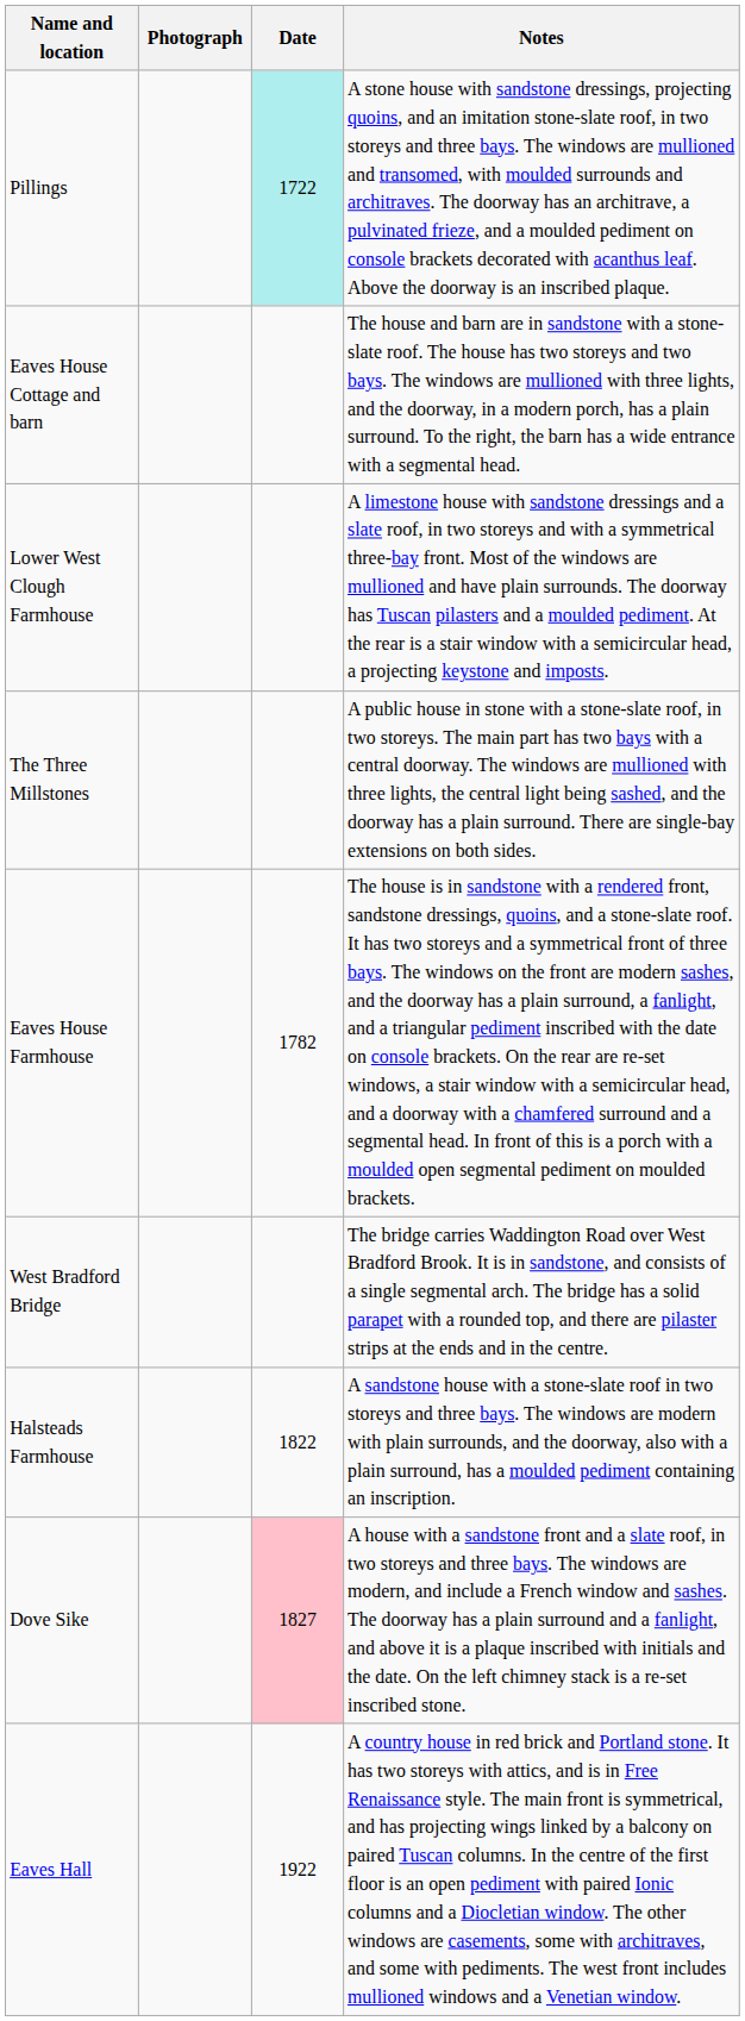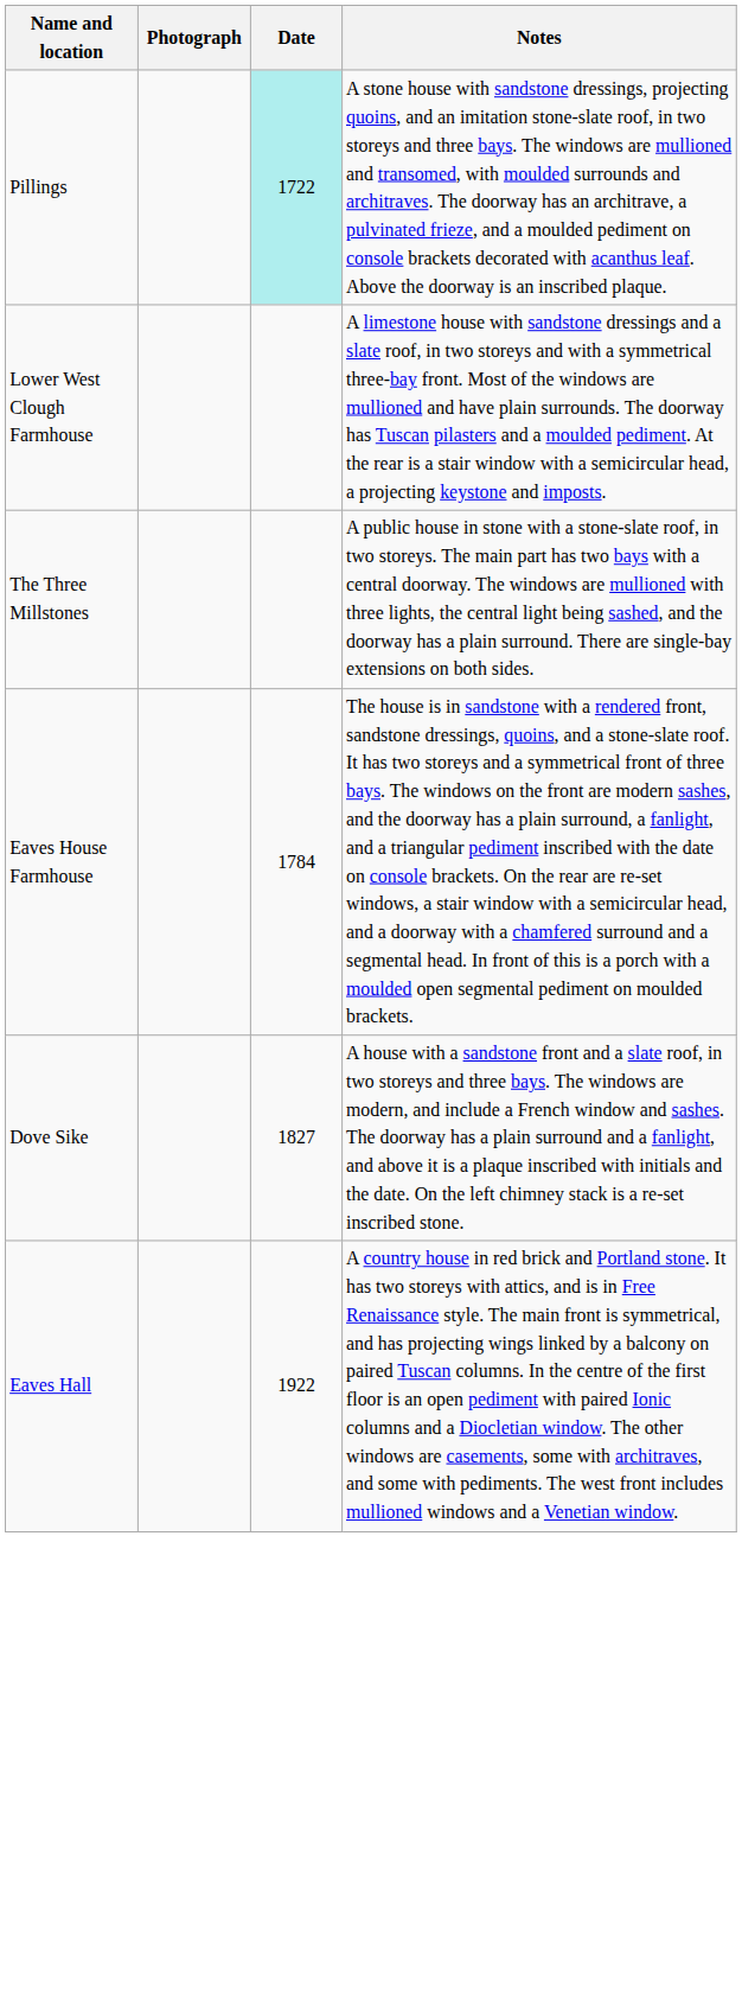- row: Eaves House Cottage and barn | The house and barn are in sandstone with a stone-slate roof. The house has two storeys and two bays. The windows are mullioned with three lights, and the doorway, in a modern porch, has a plain surround. To the right, the barn has a wide entrance with a segmental head.
Eaves House Farmhouse | Date: 1782 -> 1784
- row: West Bradford Bridge | The bridge carries Waddington Road over West Bradford Brook. It is in sandstone, and consists of a single segmental arch. The bridge has a solid parapet with a rounded top, and there are pilaster strips at the ends and in the centre.
- row: Halsteads Farmhouse | 1822 | A sandstone house with a stone-slate roof in two storeys and three bays. The windows are modern with plain surrounds, and the doorway, also with a plain surround, has a moulded pediment containing an inscription.
Dove Sike | Date: pink background -> no background
